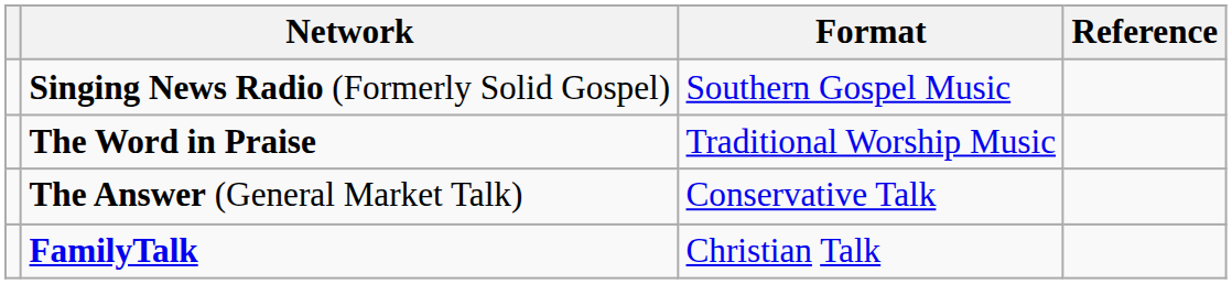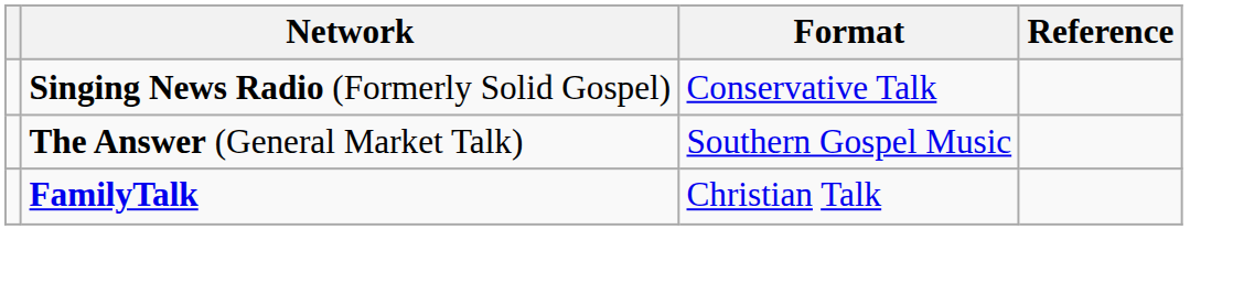Singing News Radio (Formerly Solid Gospel) | Format: Southern Gospel Music -> Conservative Talk
- row: The Word in Praise | Traditional Worship Music
The Answer (General Market Talk) | Format: Conservative Talk -> Southern Gospel Music
